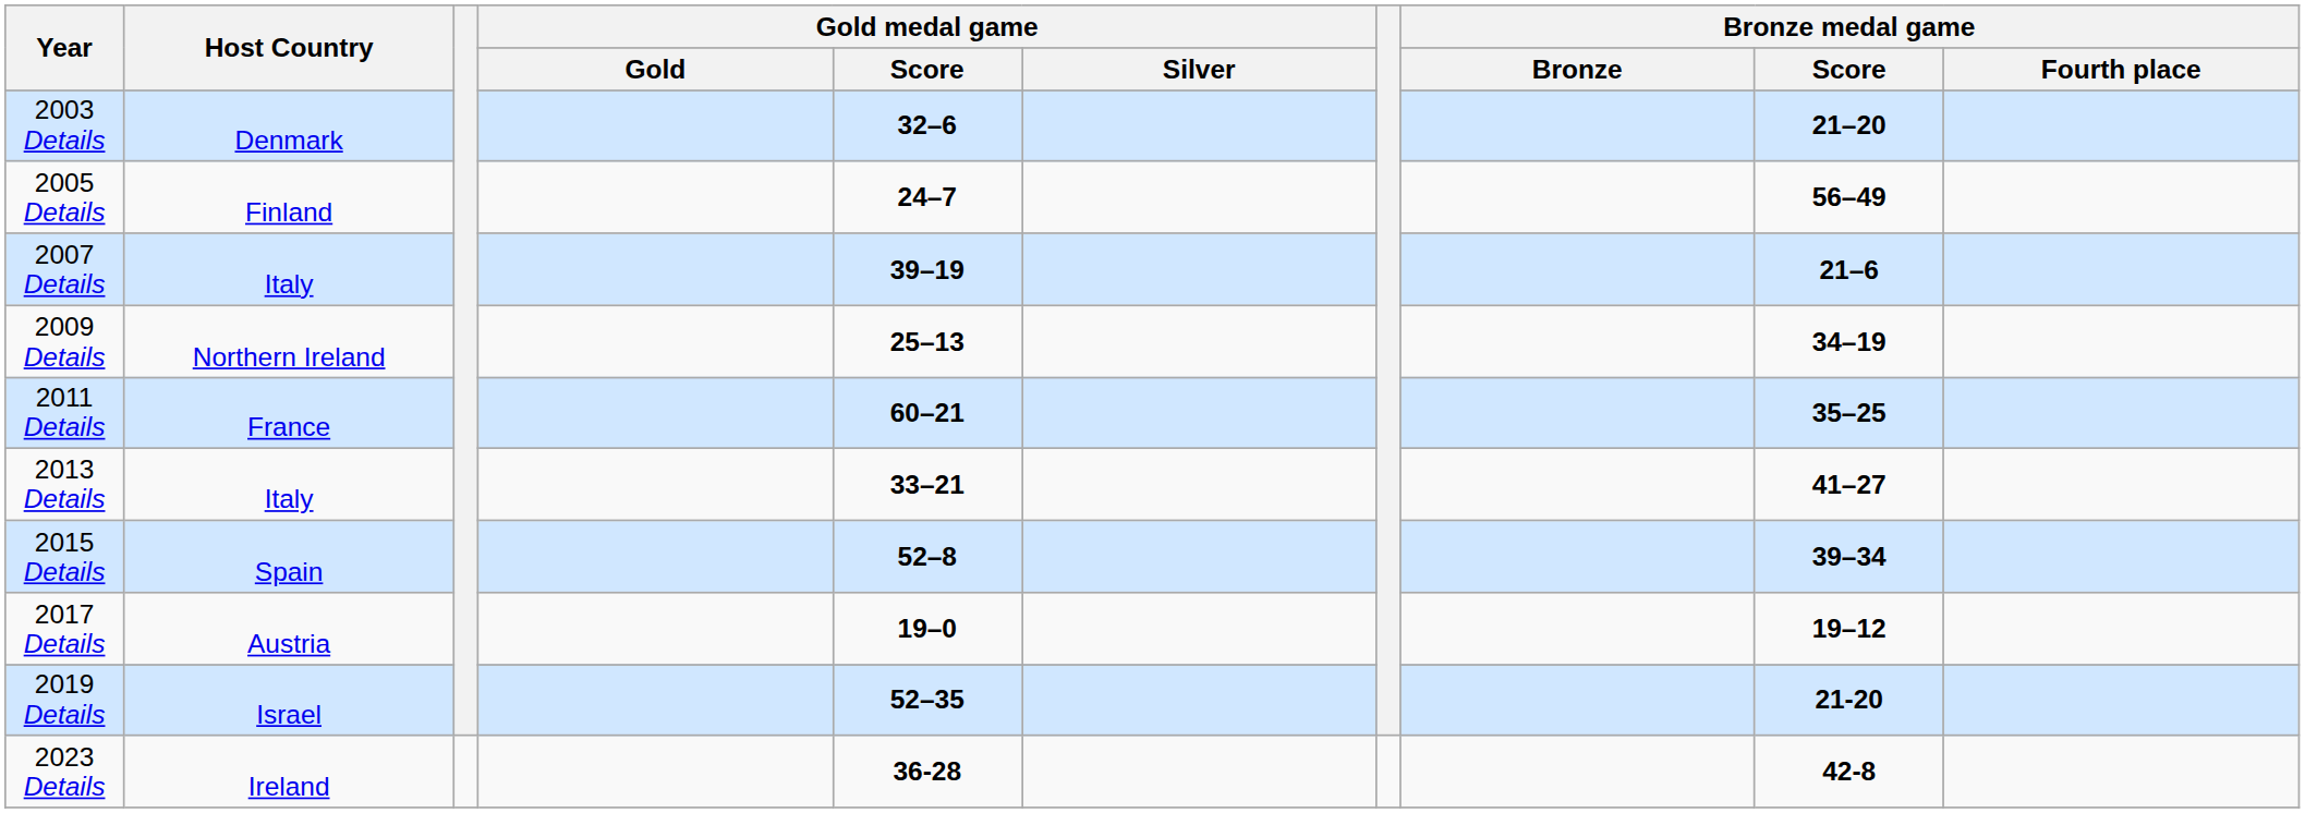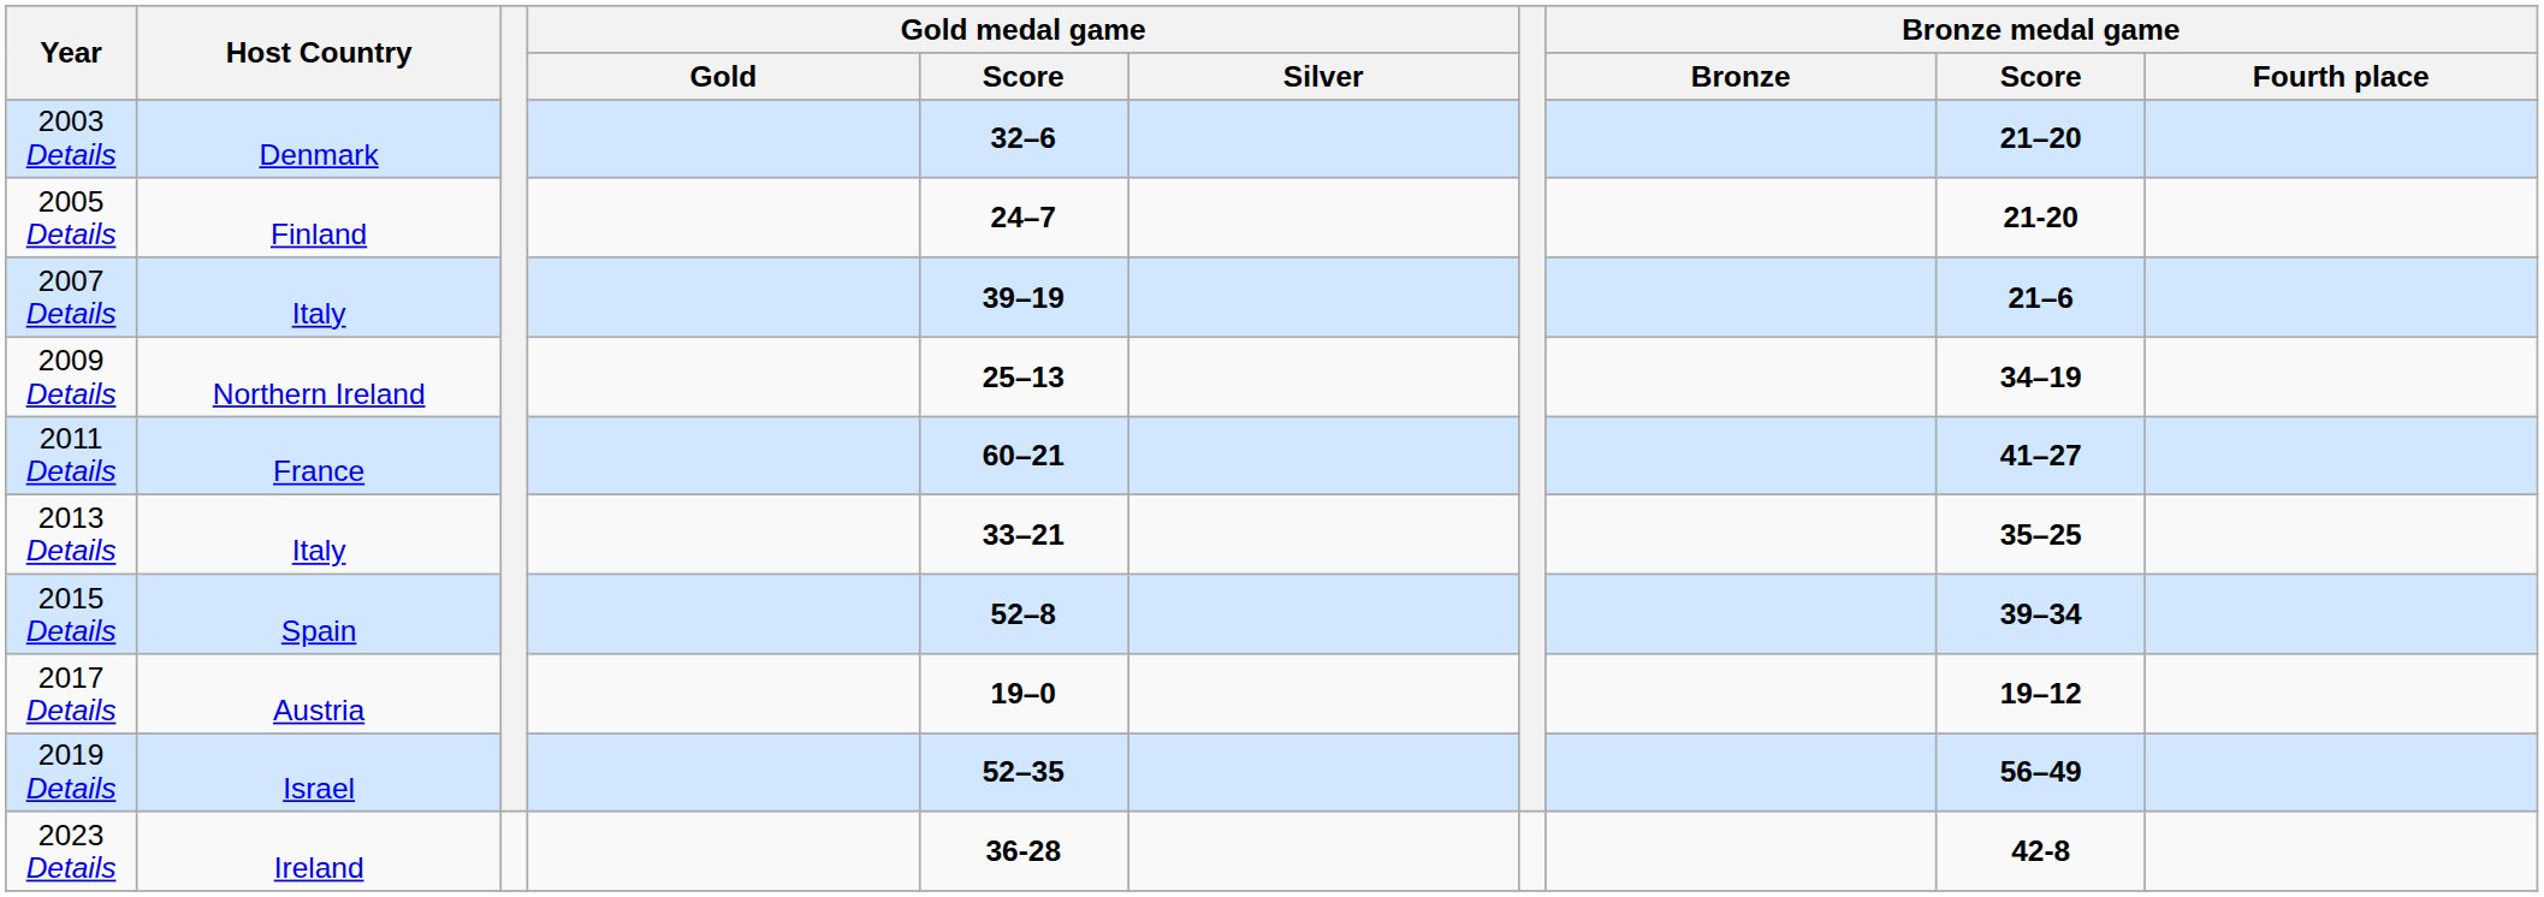2005 Details | Bronze medal game / Score: 56–49 -> 21-20
2011 Details | Bronze medal game / Score: 35–25 -> 41–27
2013 Details | Bronze medal game / Score: 41–27 -> 35–25
2019 Details | Bronze medal game / Score: 21-20 -> 56–49
